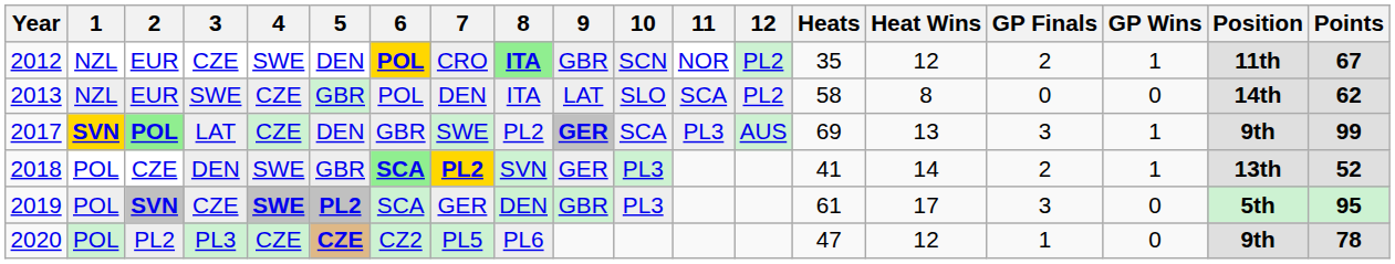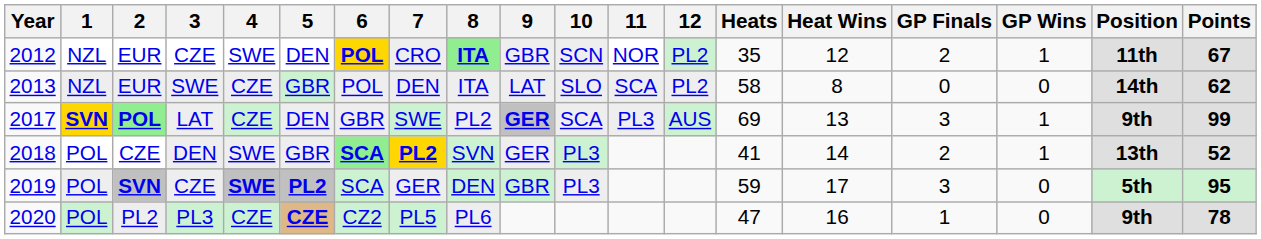2019 | Heats: 61 -> 59
2020 | Heat Wins: 12 -> 16
